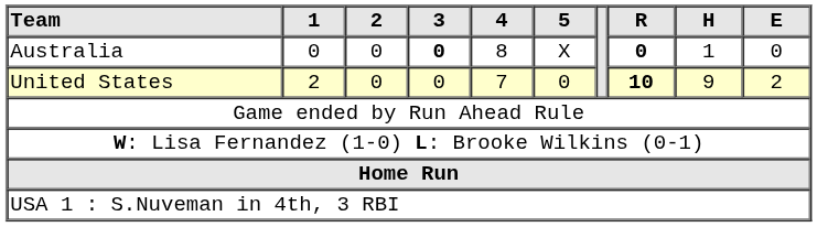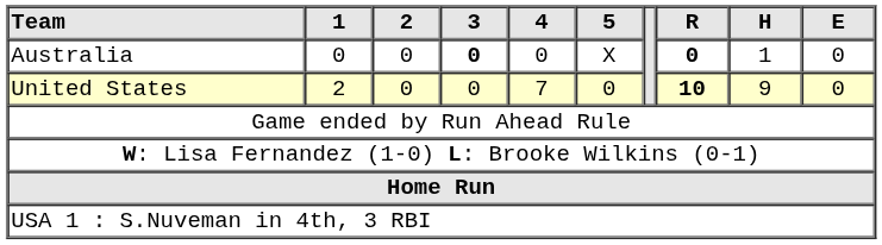Australia | 4: 8 -> 0
United States | E: 2 -> 0
